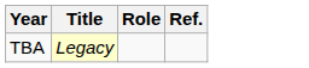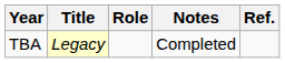+ column: Notes | Completed
